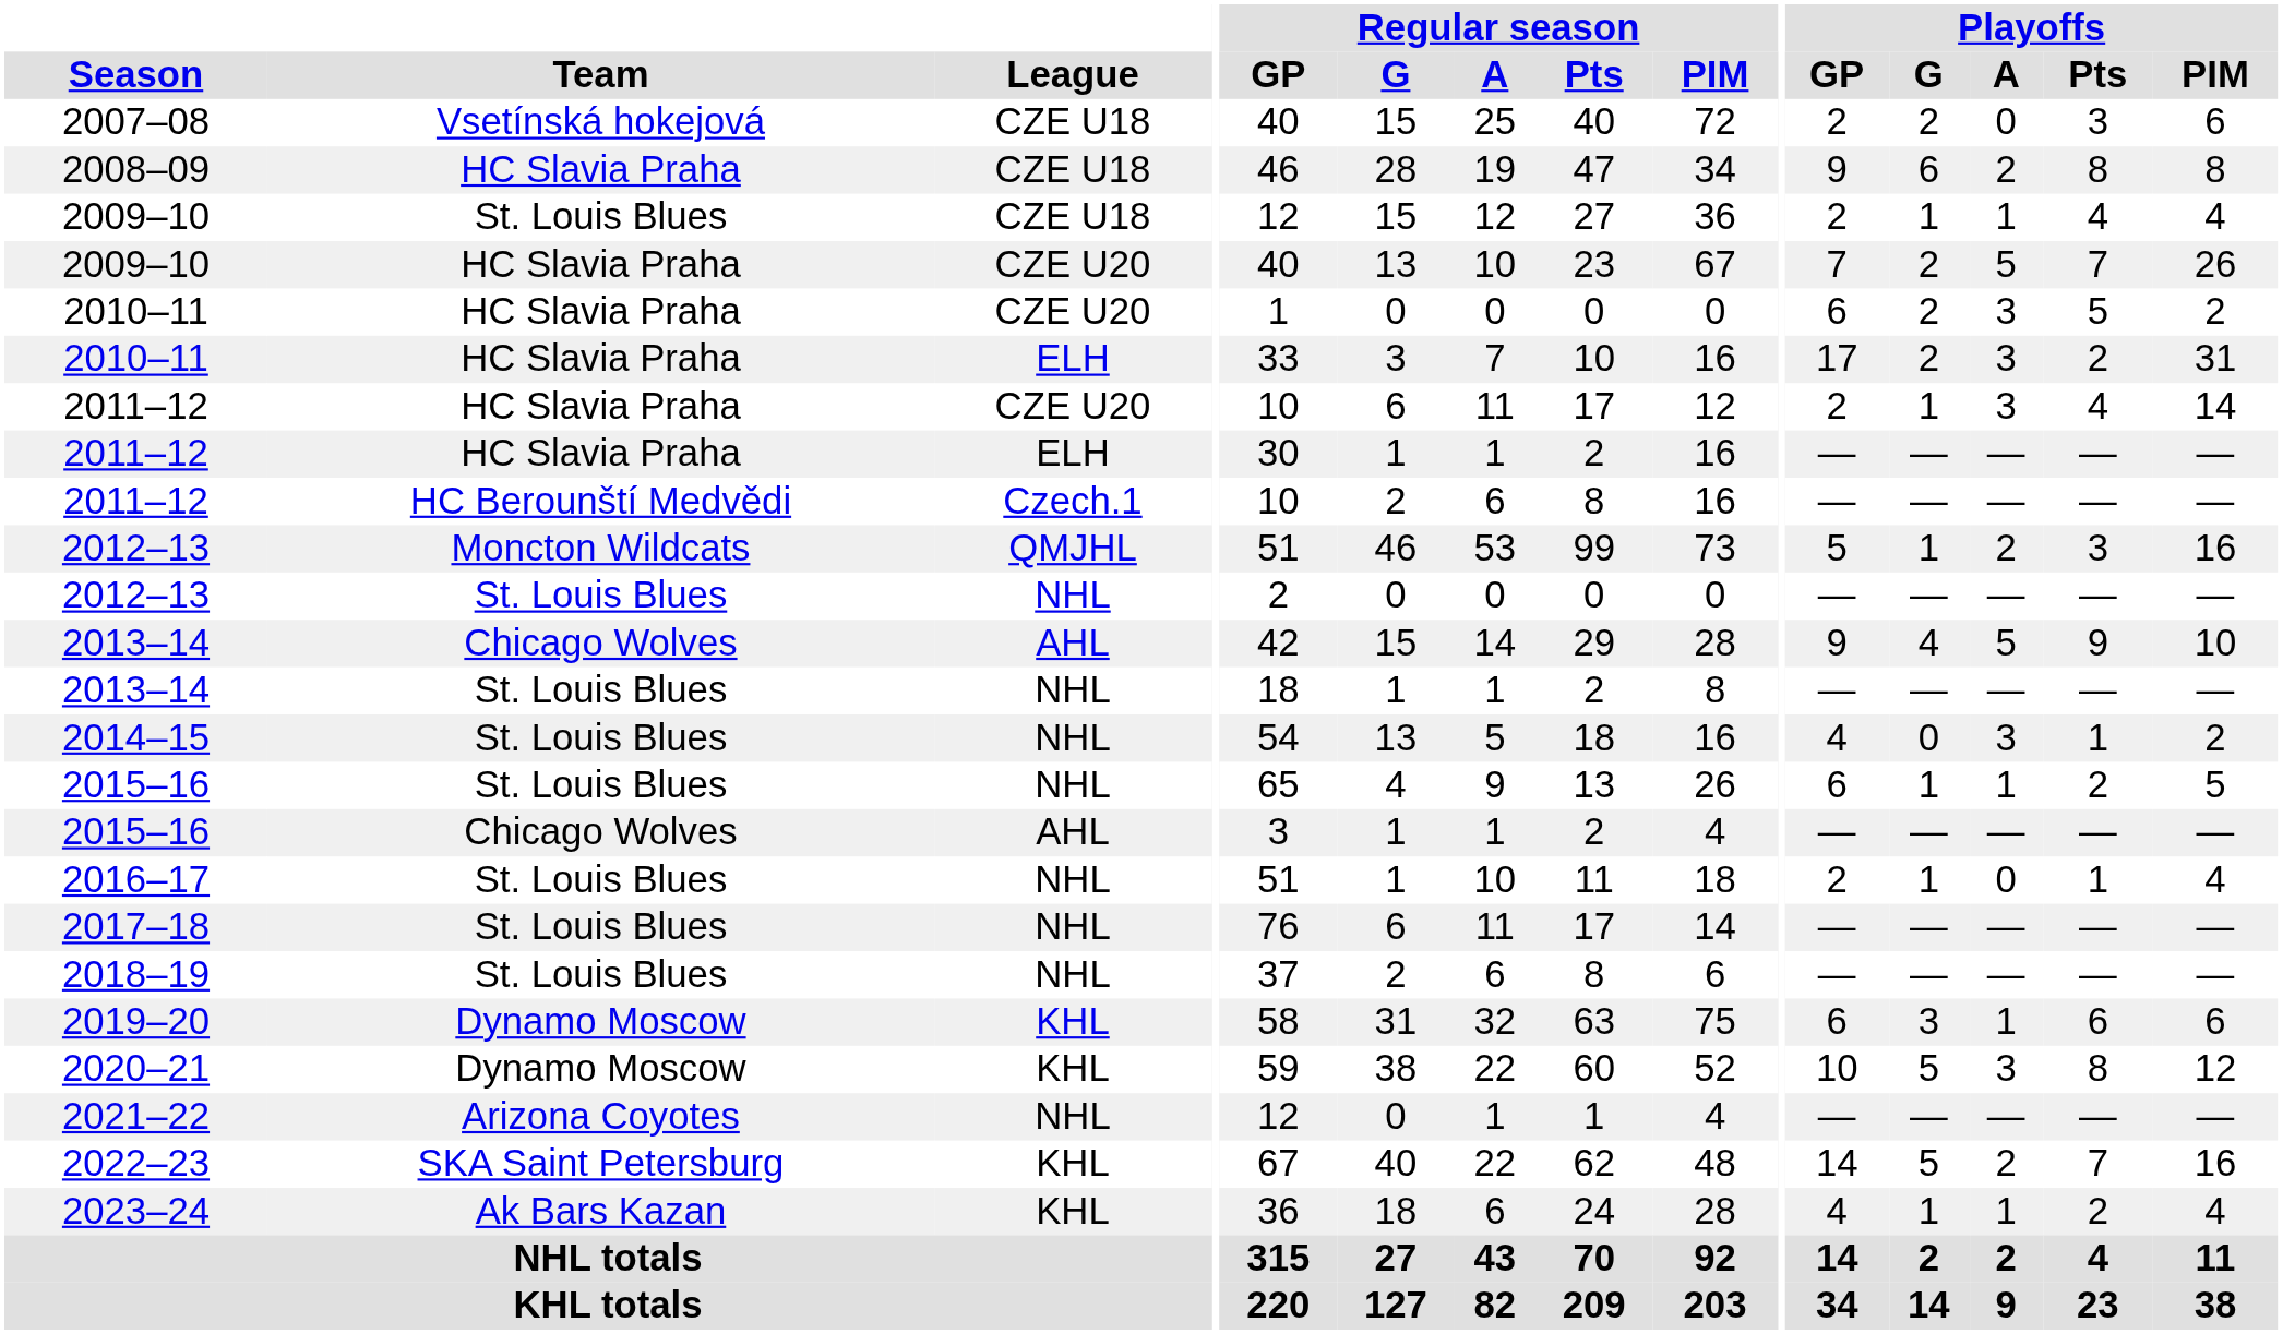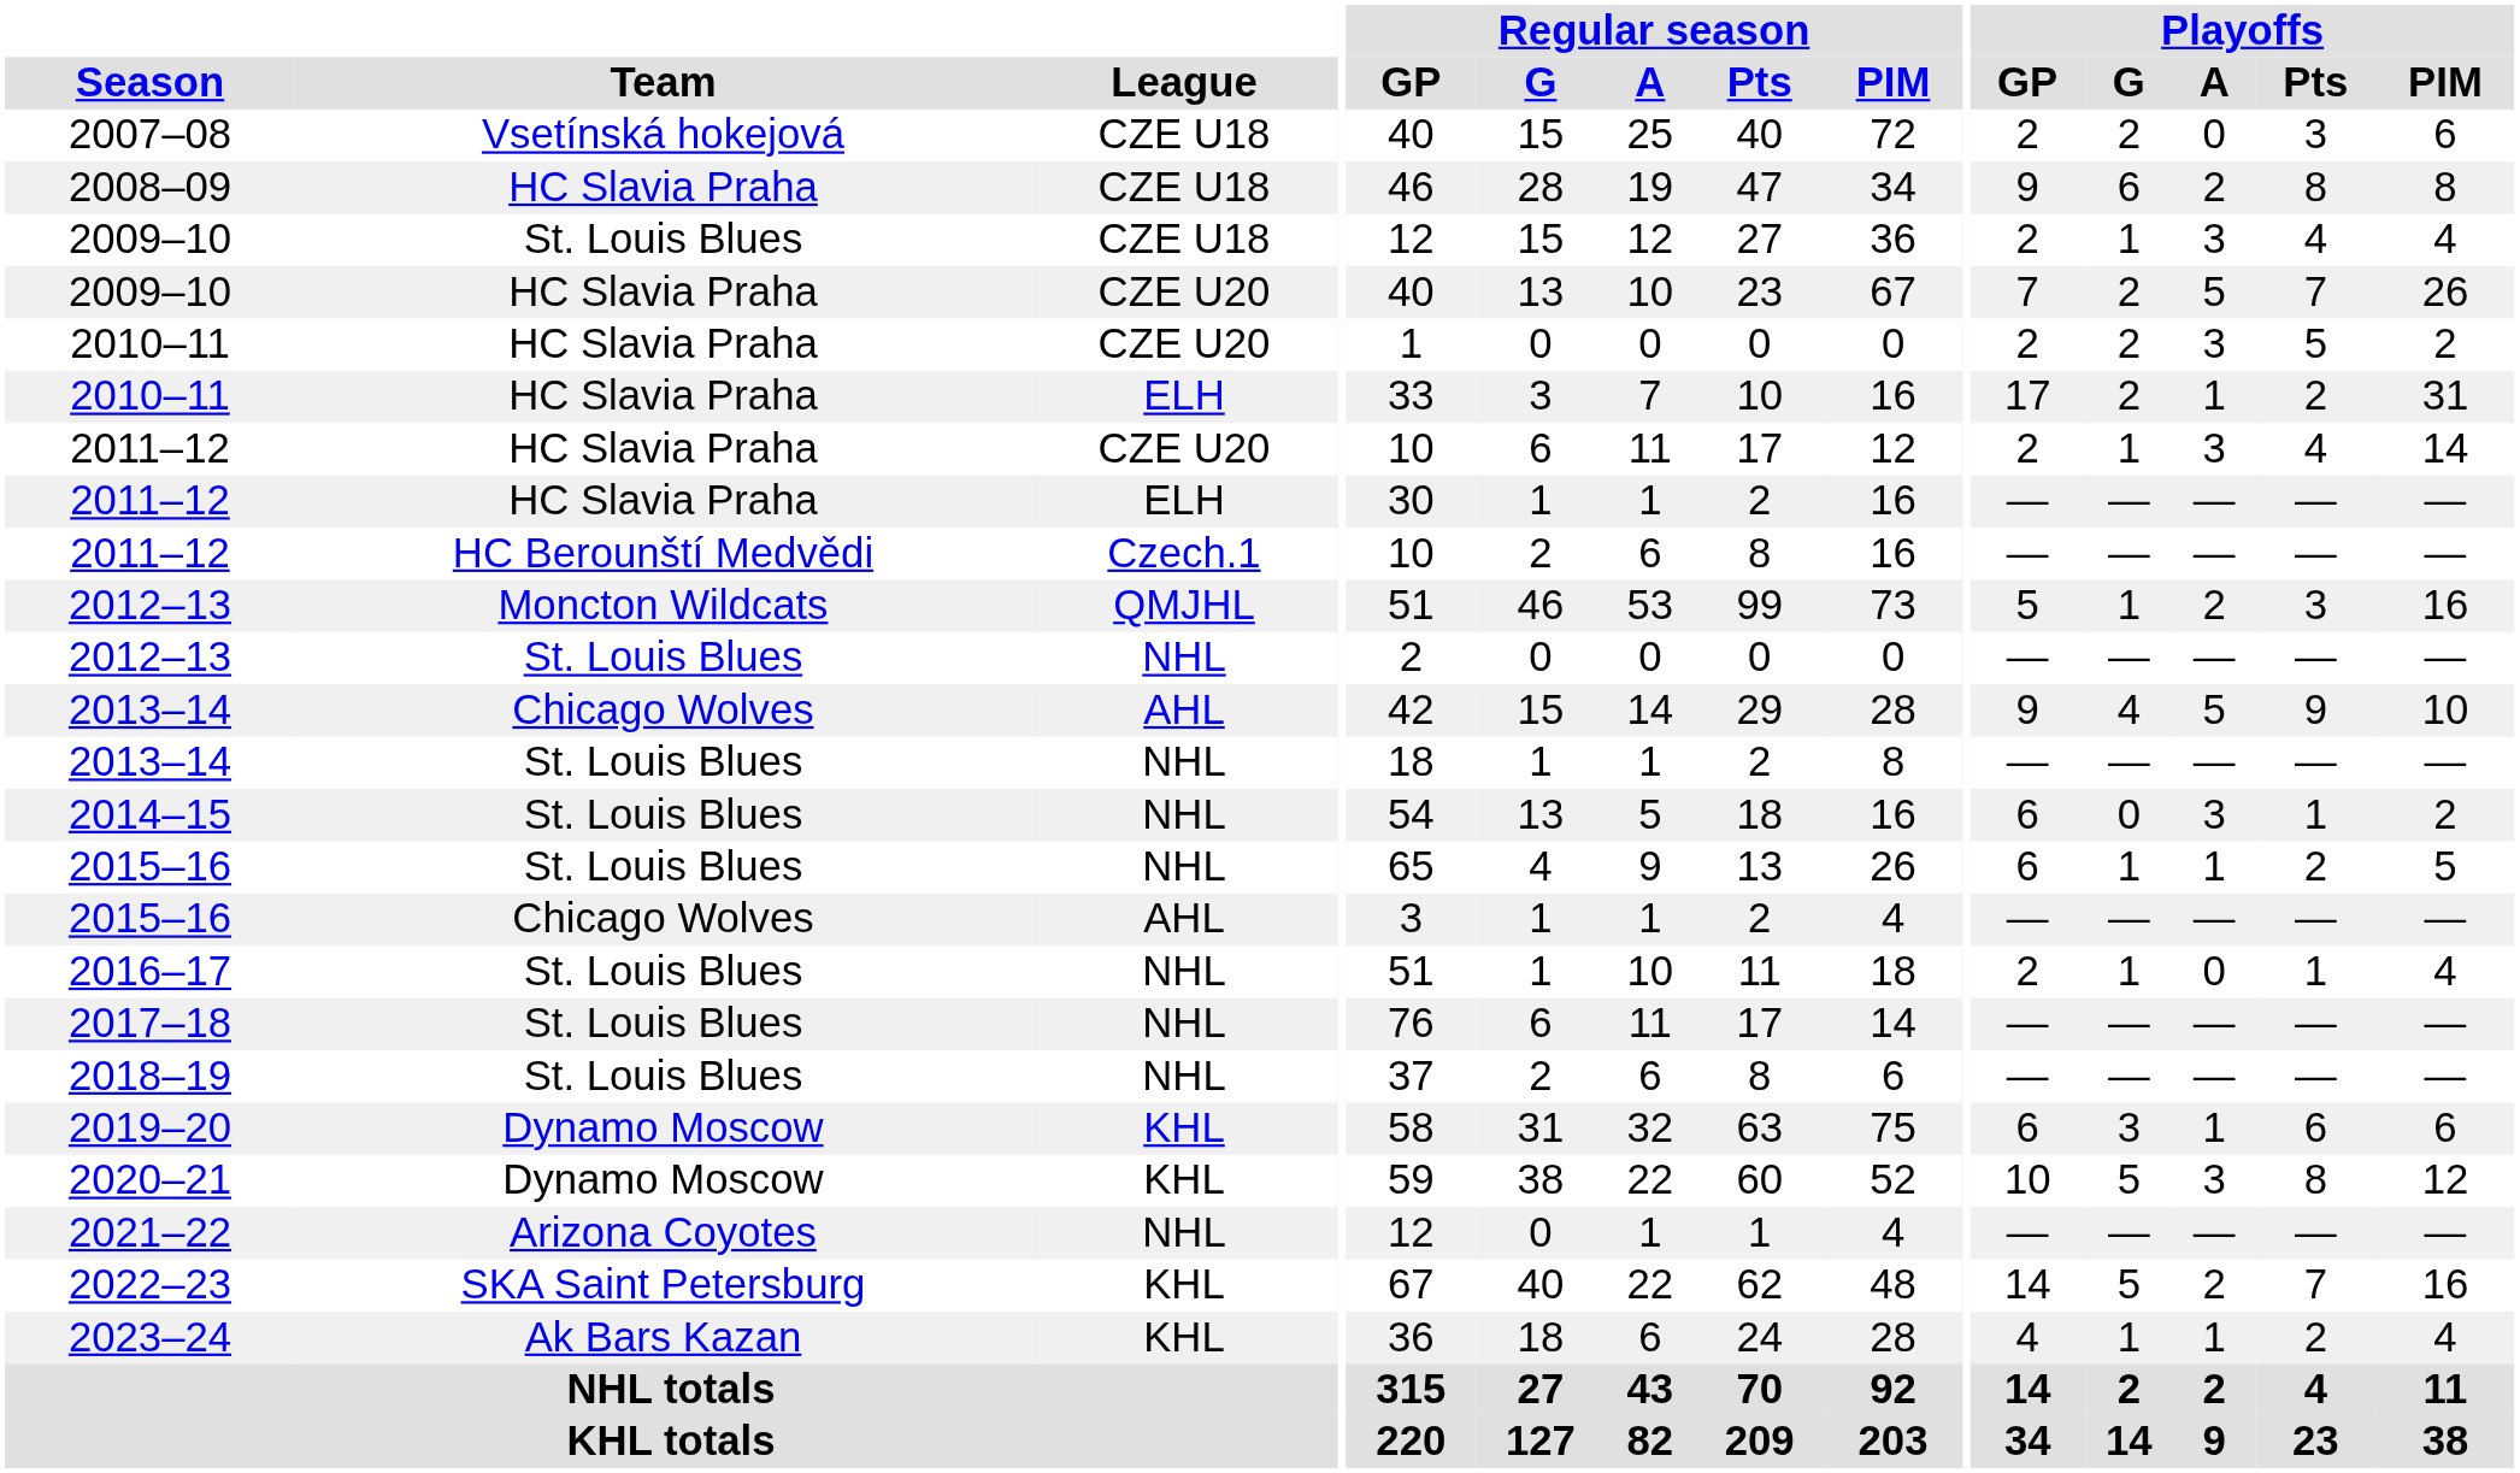2009–10 / CZE U18 | Playoffs / A: 1 -> 3
2010–11 / CZE U20 | Playoffs / GP: 6 -> 2
2010–11 / ELH | Playoffs / A: 3 -> 1
2014–15 | Playoffs / GP: 4 -> 6
